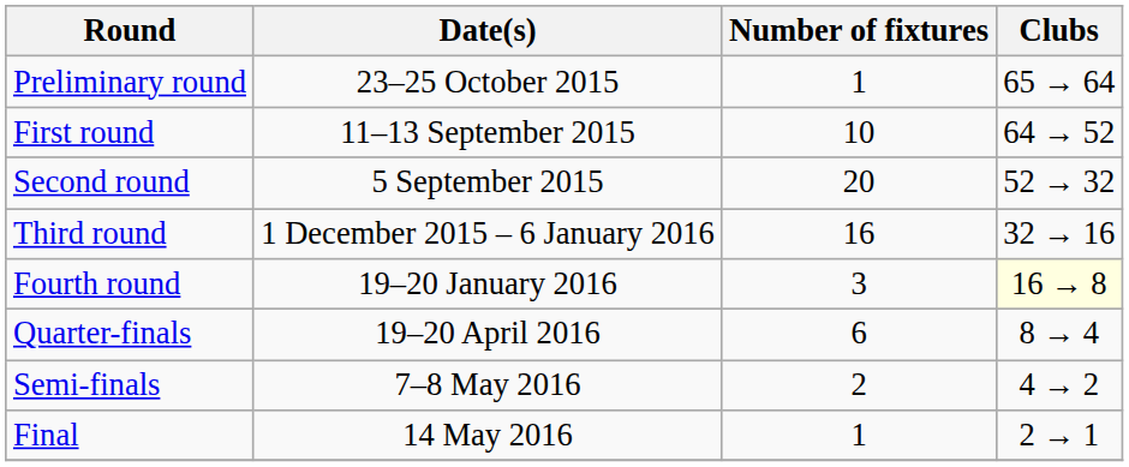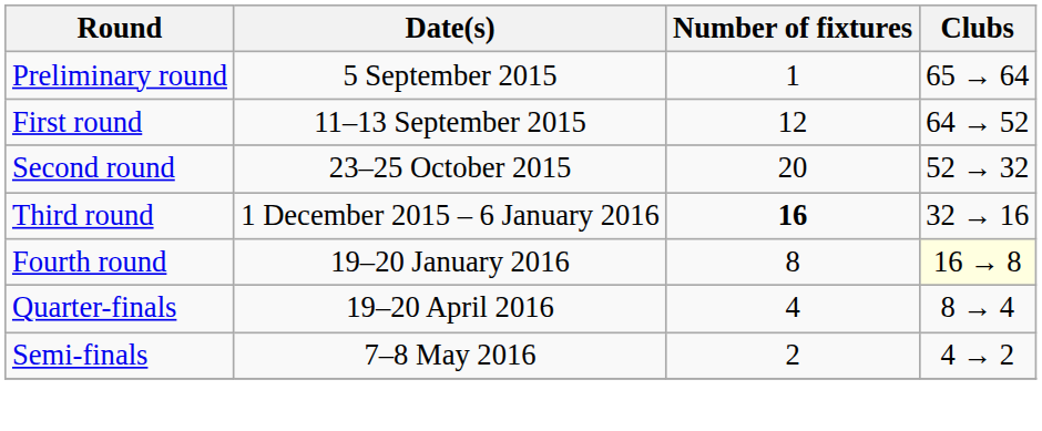Preliminary round | Date(s): 23–25 October 2015 -> 5 September 2015
First round | Number of fixtures: 10 -> 12
Second round | Date(s): 5 September 2015 -> 23–25 October 2015
Third round | Number of fixtures: normal -> bold
Fourth round | Number of fixtures: 3 -> 8
Quarter-finals | Number of fixtures: 6 -> 4
- row: Final | 14 May 2016 | 1 | 2 → 1
